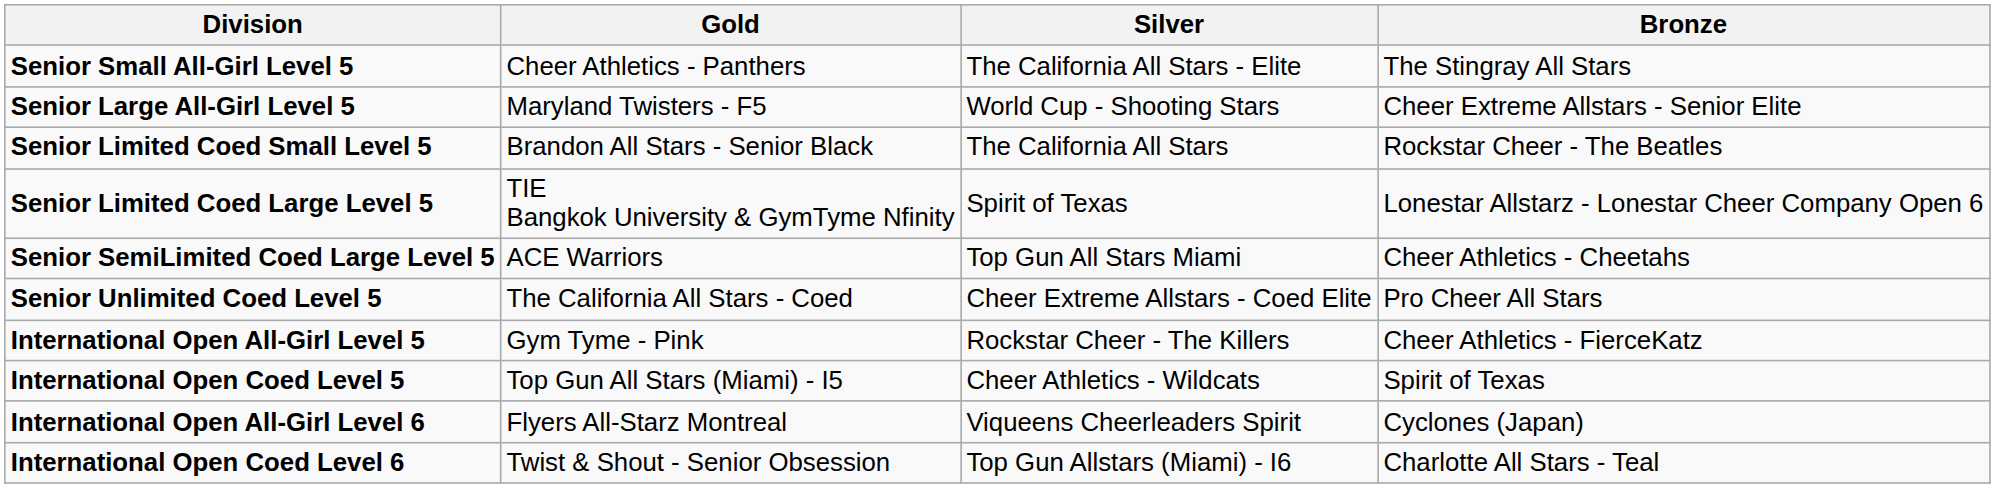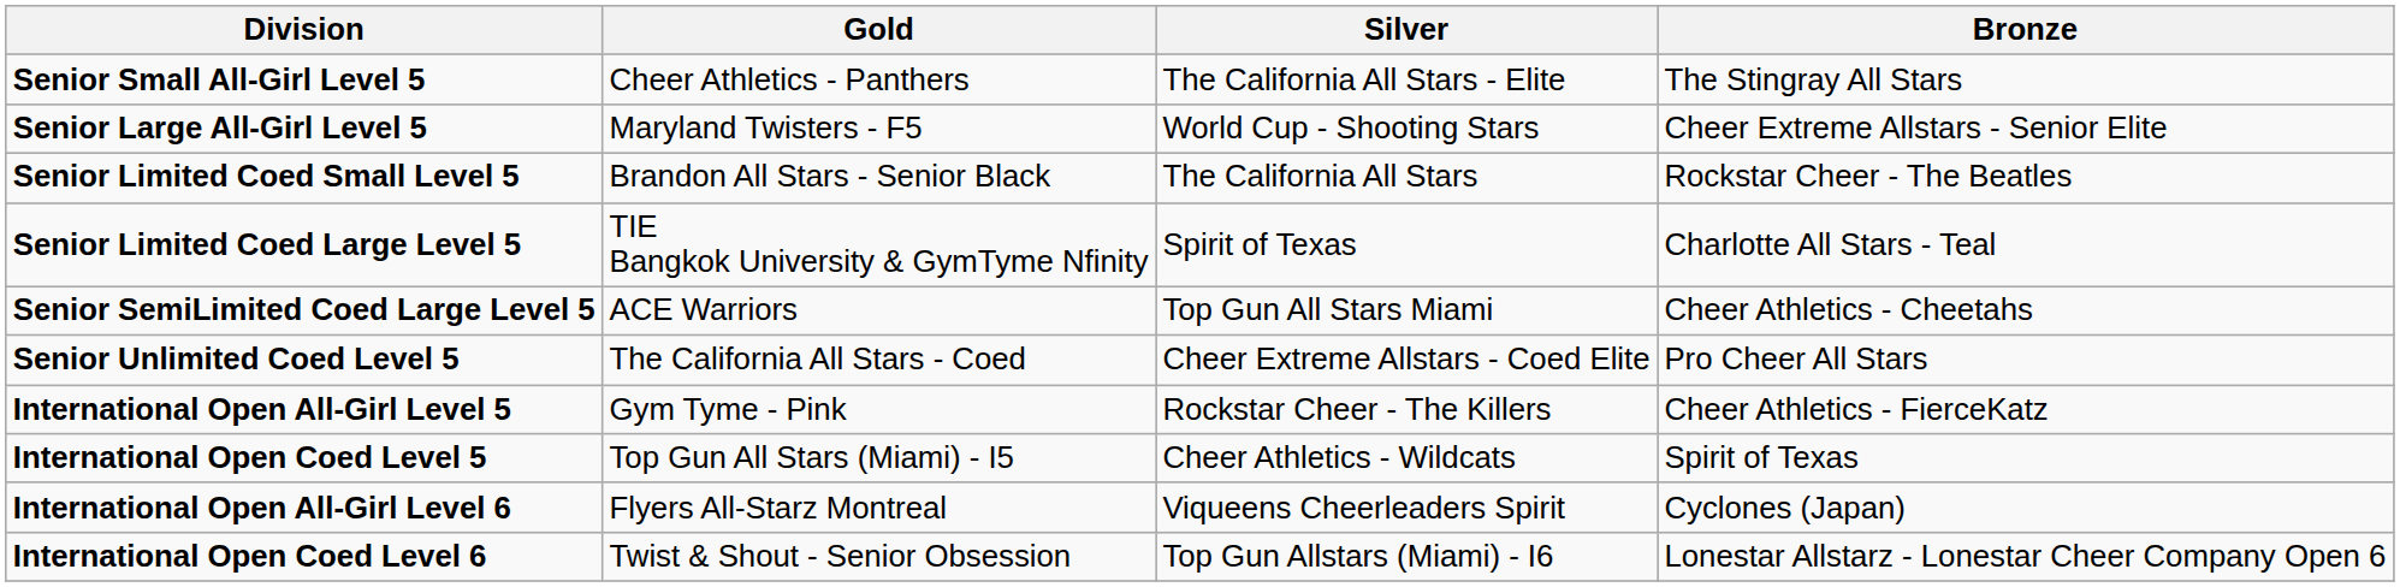Senior Limited Coed Large Level 5 | Bronze: Lonestar Allstarz - Lonestar Cheer Company Open 6 -> Charlotte All Stars - Teal
International Open Coed Level 6 | Bronze: Charlotte All Stars - Teal -> Lonestar Allstarz - Lonestar Cheer Company Open 6
